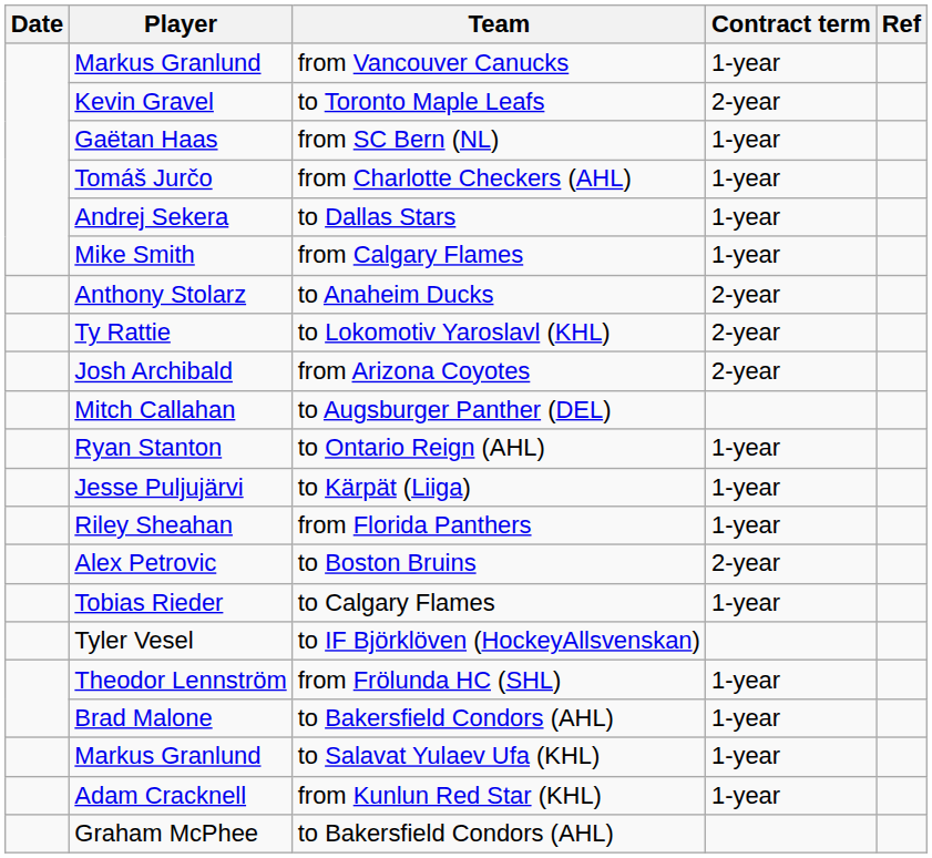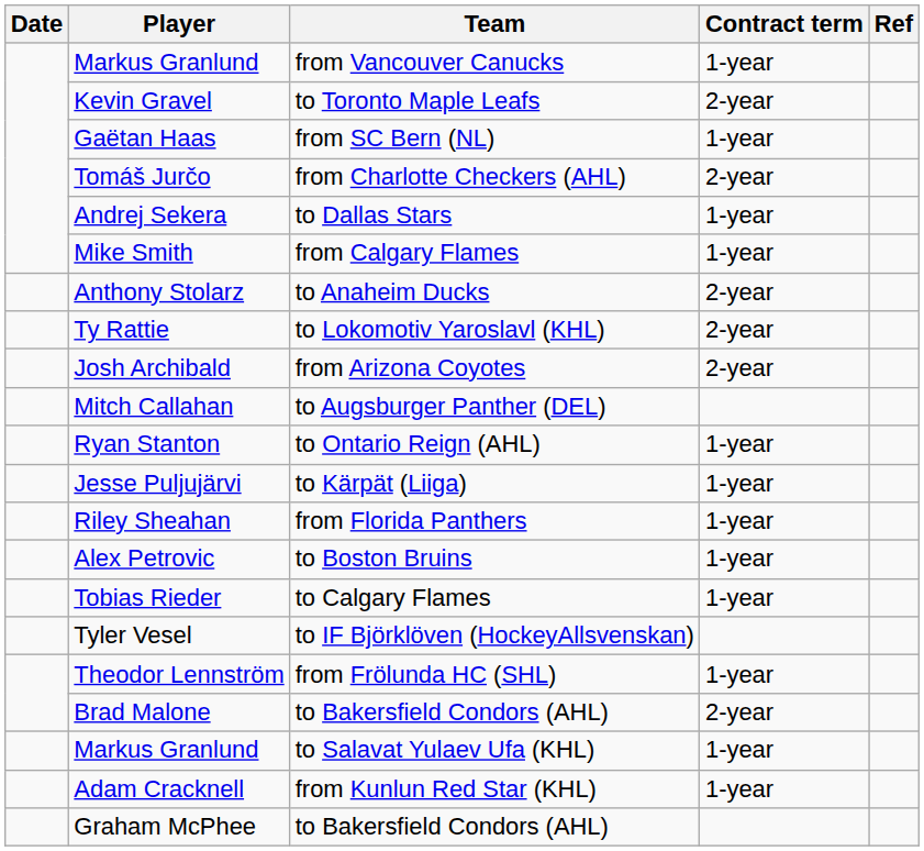Tomáš Jurčo | Contract term: 1-year -> 2-year
Alex Petrovic | Contract term: 2-year -> 1-year
Brad Malone | Contract term: 1-year -> 2-year
